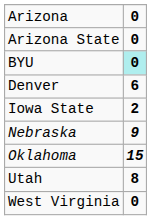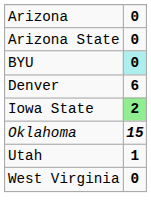Iowa State | column 2: no background -> lightgreen background
- row: Nebraska | 9
Utah | column 2: 8 -> 1
